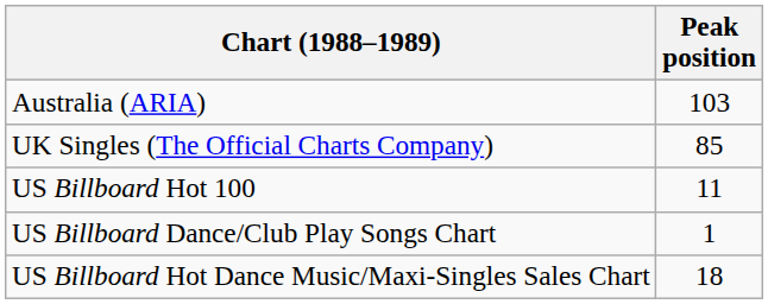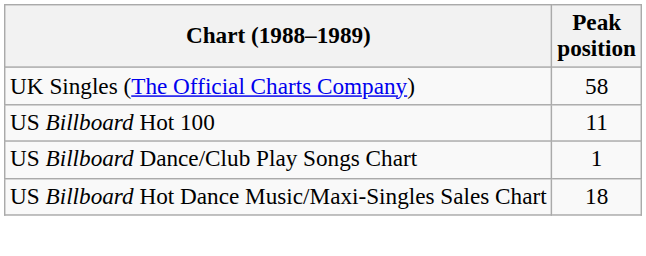- row: Australia (ARIA) | 103
UK Singles (The Official Charts Company) | Peak position: 85 -> 58
